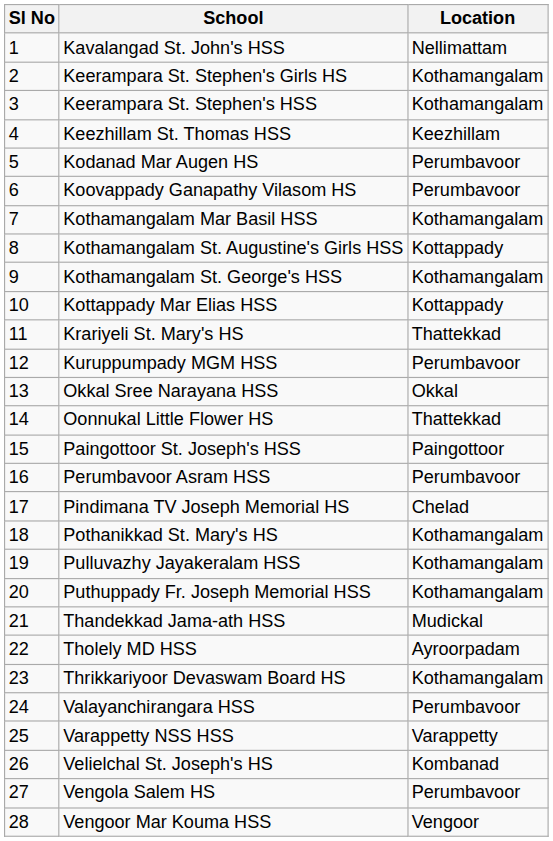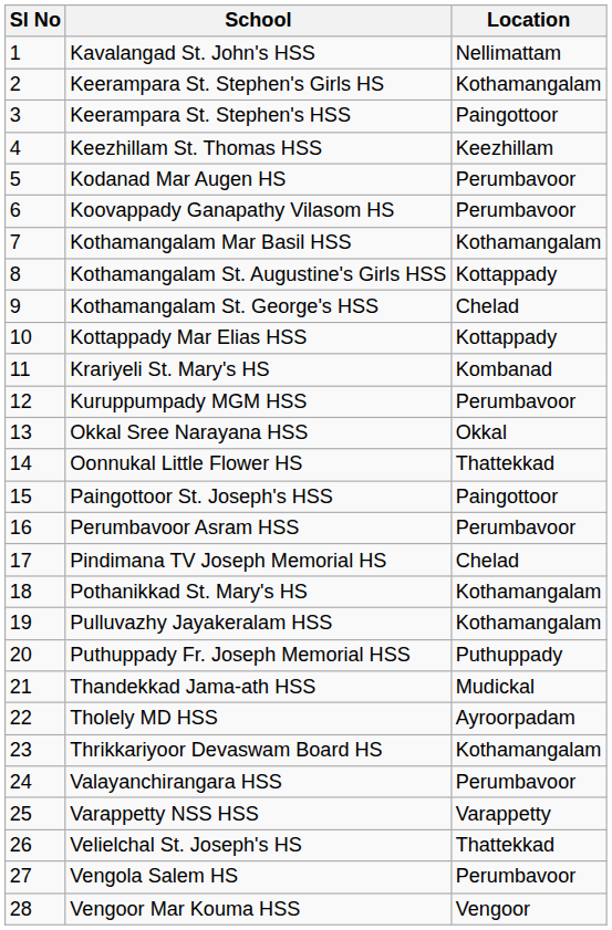Keerampara St. Stephen's HSS | Location: Kothamangalam -> Paingottoor
Kothamangalam St. George's HSS | Location: Kothamangalam -> Chelad
Krariyeli St. Mary's HS | Location: Thattekkad -> Kombanad
Puthuppady Fr. Joseph Memorial HSS | Location: Kothamangalam -> Puthuppady
Velielchal St. Joseph's HS | Location: Kombanad -> Thattekkad
